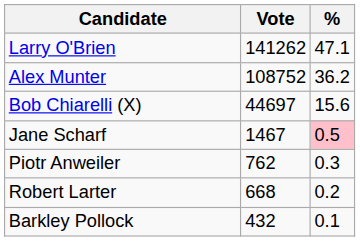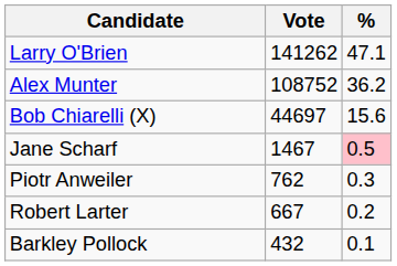Robert Larter | Vote: 668 -> 667
